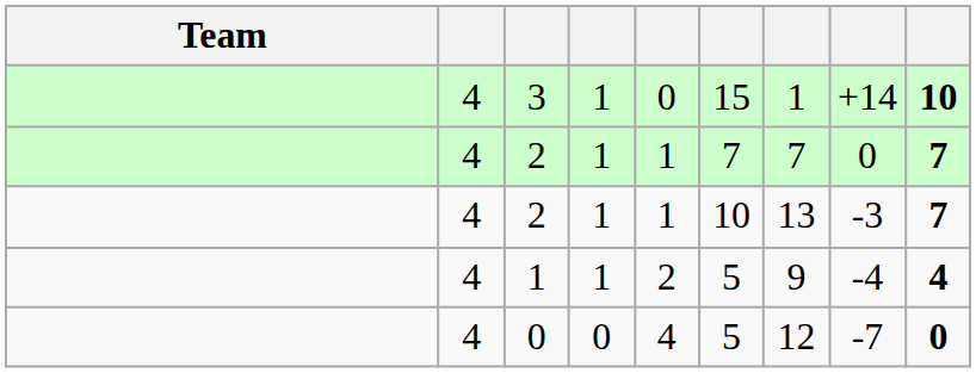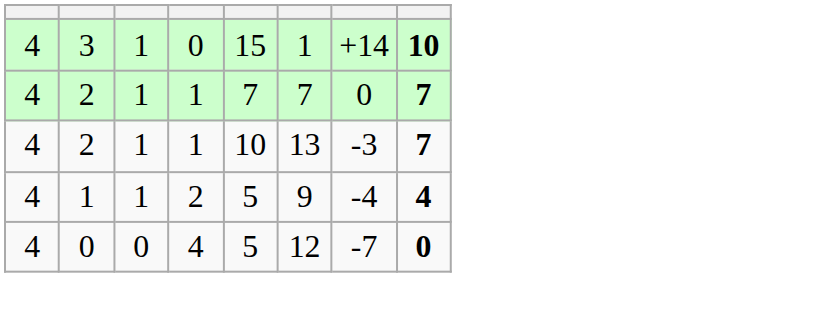- column: Team
